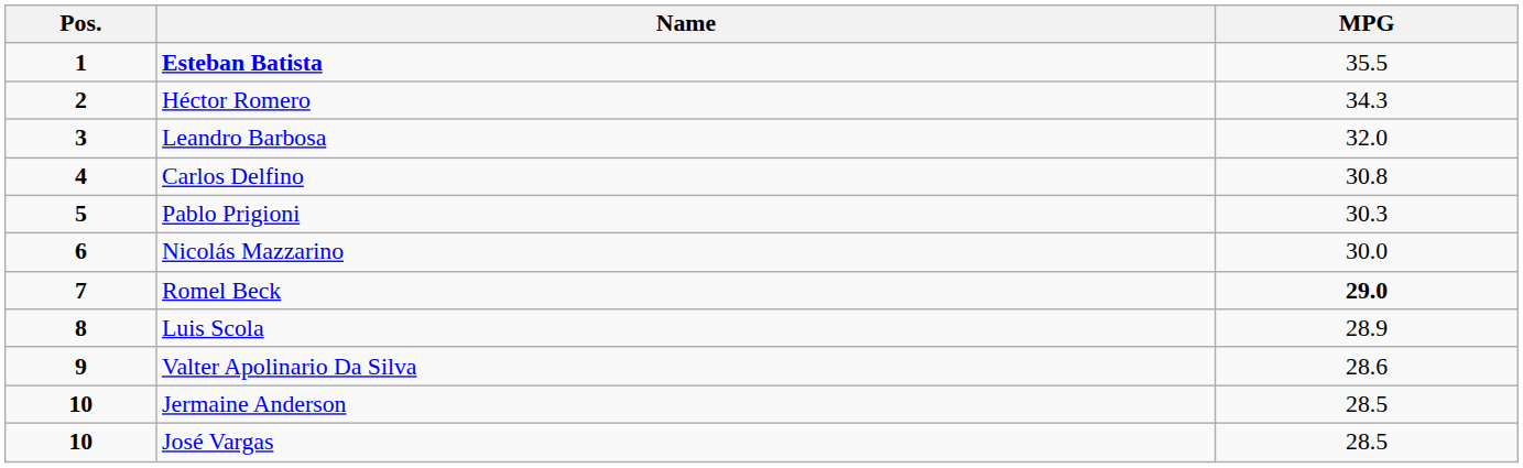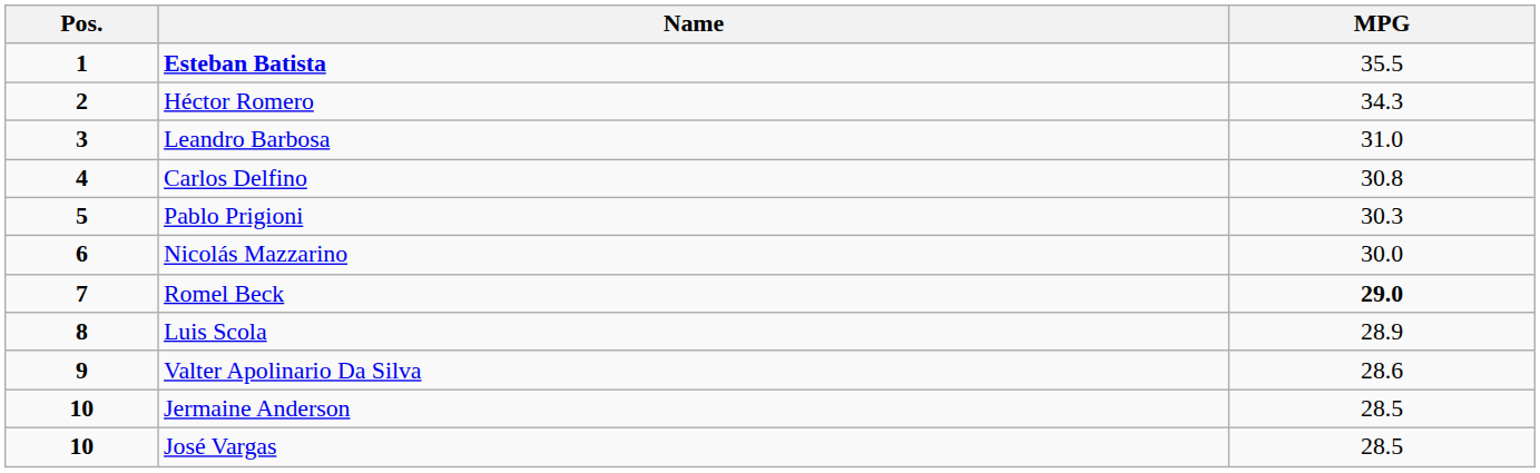Leandro Barbosa | MPG: 32.0 -> 31.0
